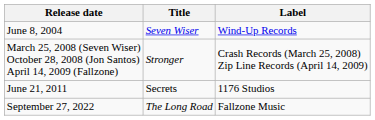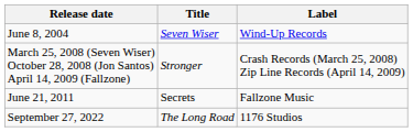June 21, 2011 | Label: 1176 Studios -> Fallzone Music
September 27, 2022 | Label: Fallzone Music -> 1176 Studios
